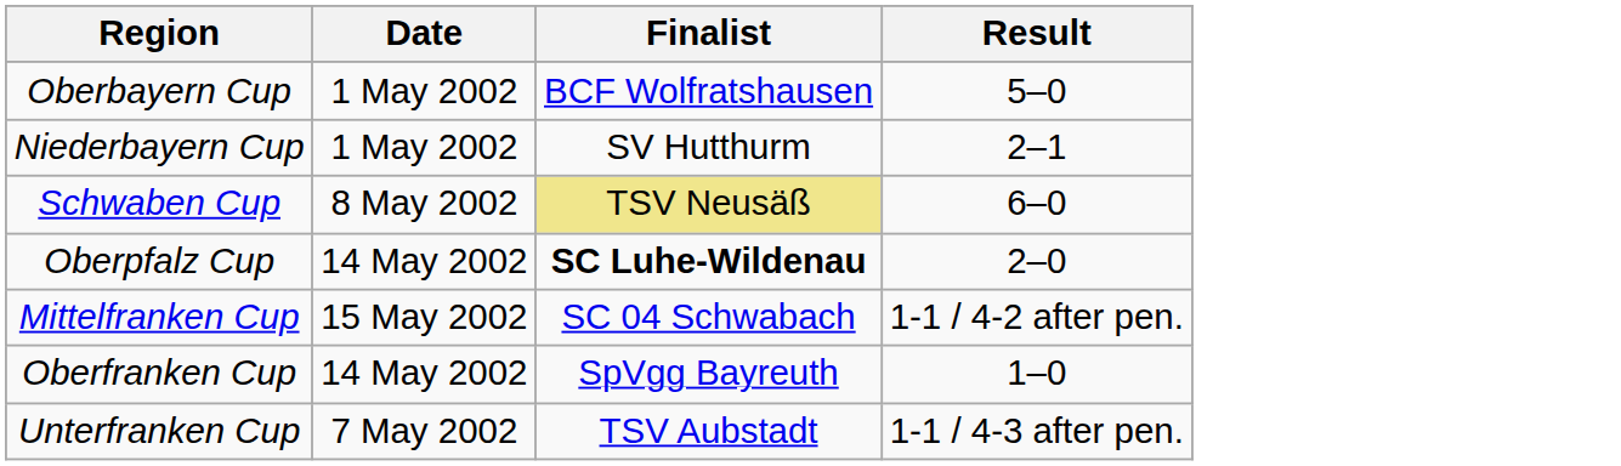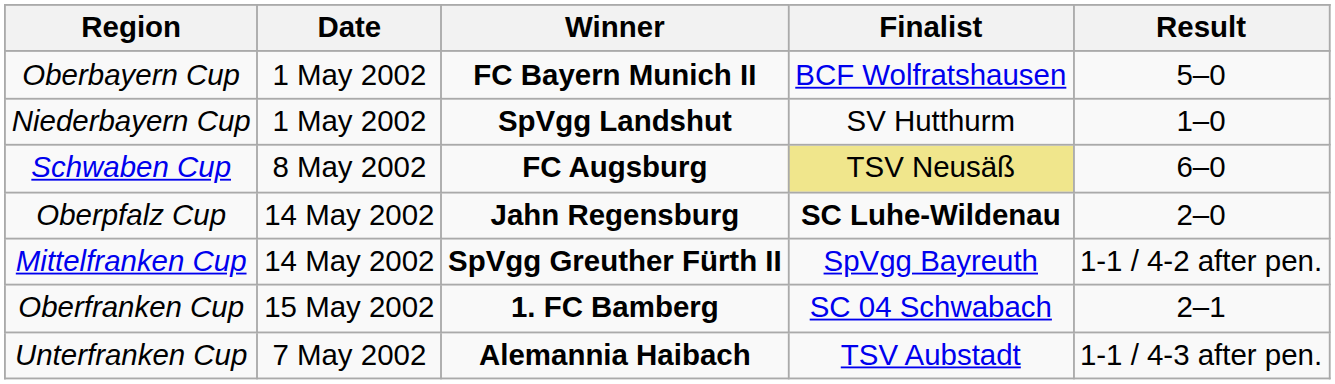+ column: Winner | FC Bayern Munich II | SpVgg Landshut | FC Augsburg | Jahn Regensburg | SpVgg Greuther Fürth II | 1. FC Bamberg | Alemannia Haibach
Niederbayern Cup | Result: 2–1 -> 1–0
Mittelfranken Cup | Date: 15 May 2002 -> 14 May 2002
Mittelfranken Cup | Finalist: SC 04 Schwabach -> SpVgg Bayreuth
Oberfranken Cup | Date: 14 May 2002 -> 15 May 2002
Oberfranken Cup | Finalist: SpVgg Bayreuth -> SC 04 Schwabach
Oberfranken Cup | Result: 1–0 -> 2–1
